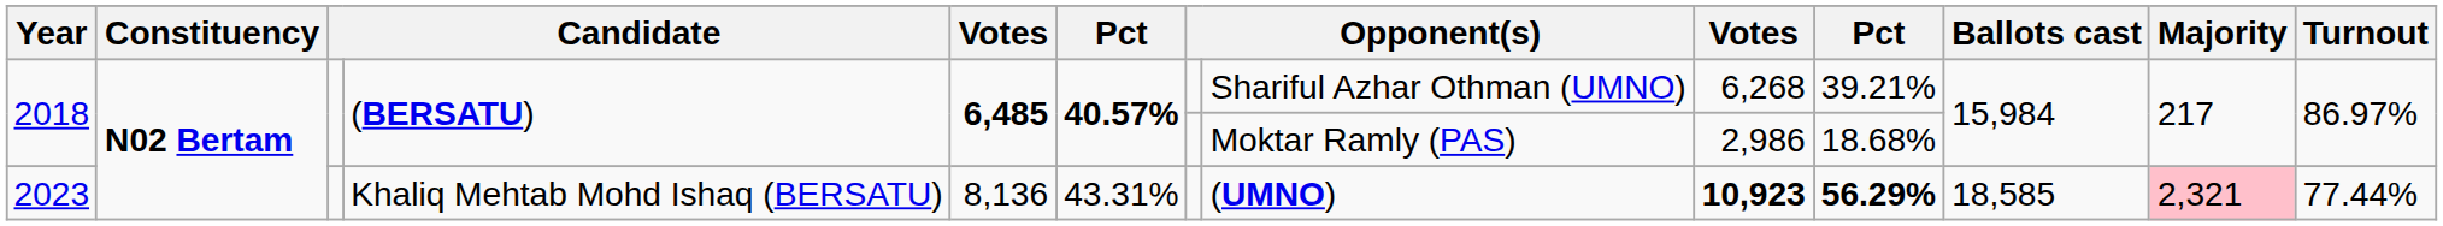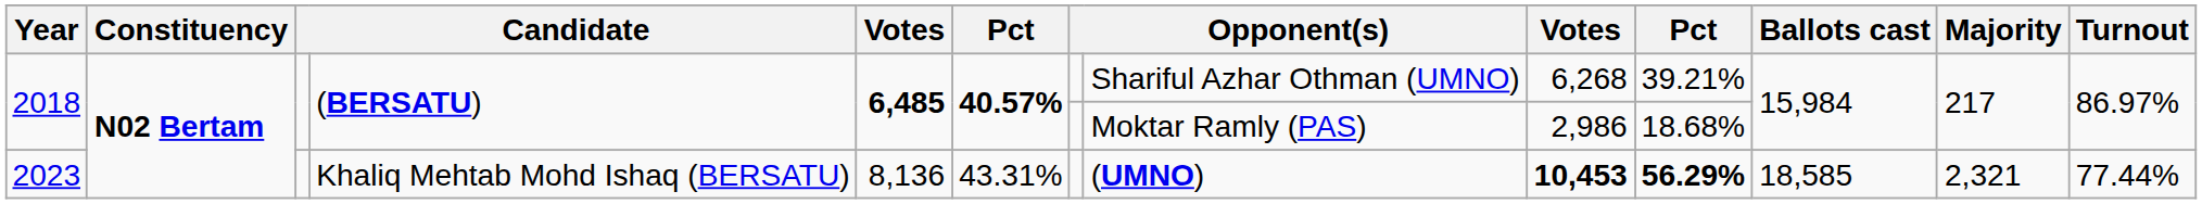2023 | column 9: 10,923 -> 10,453
2023 | Majority: pink background -> no background
